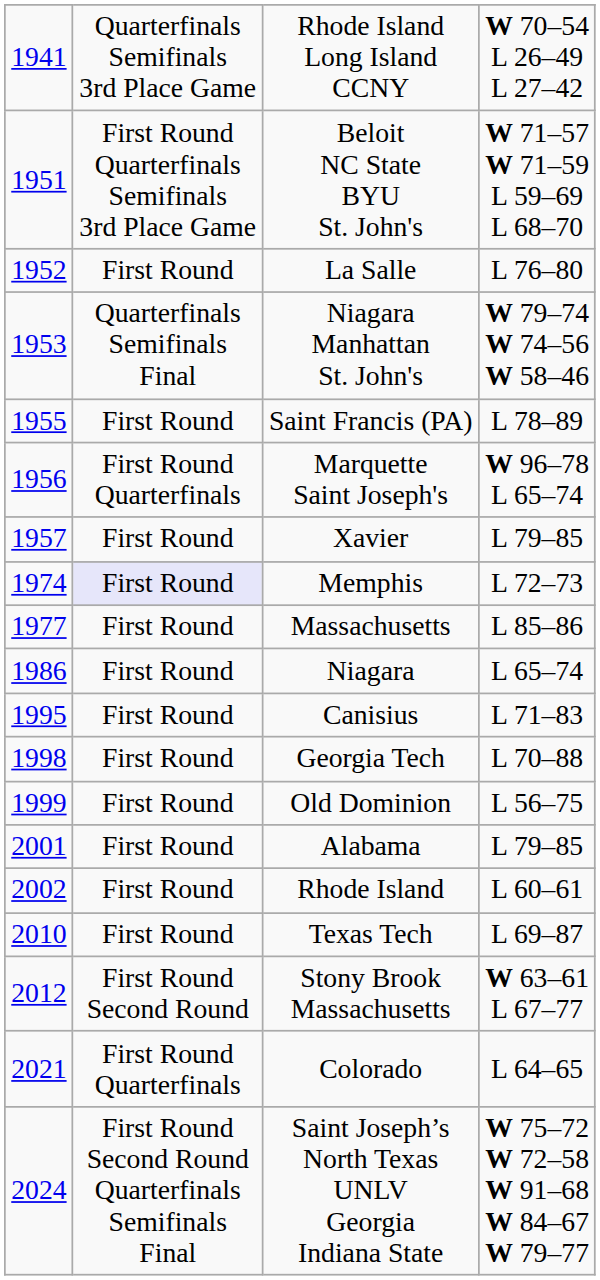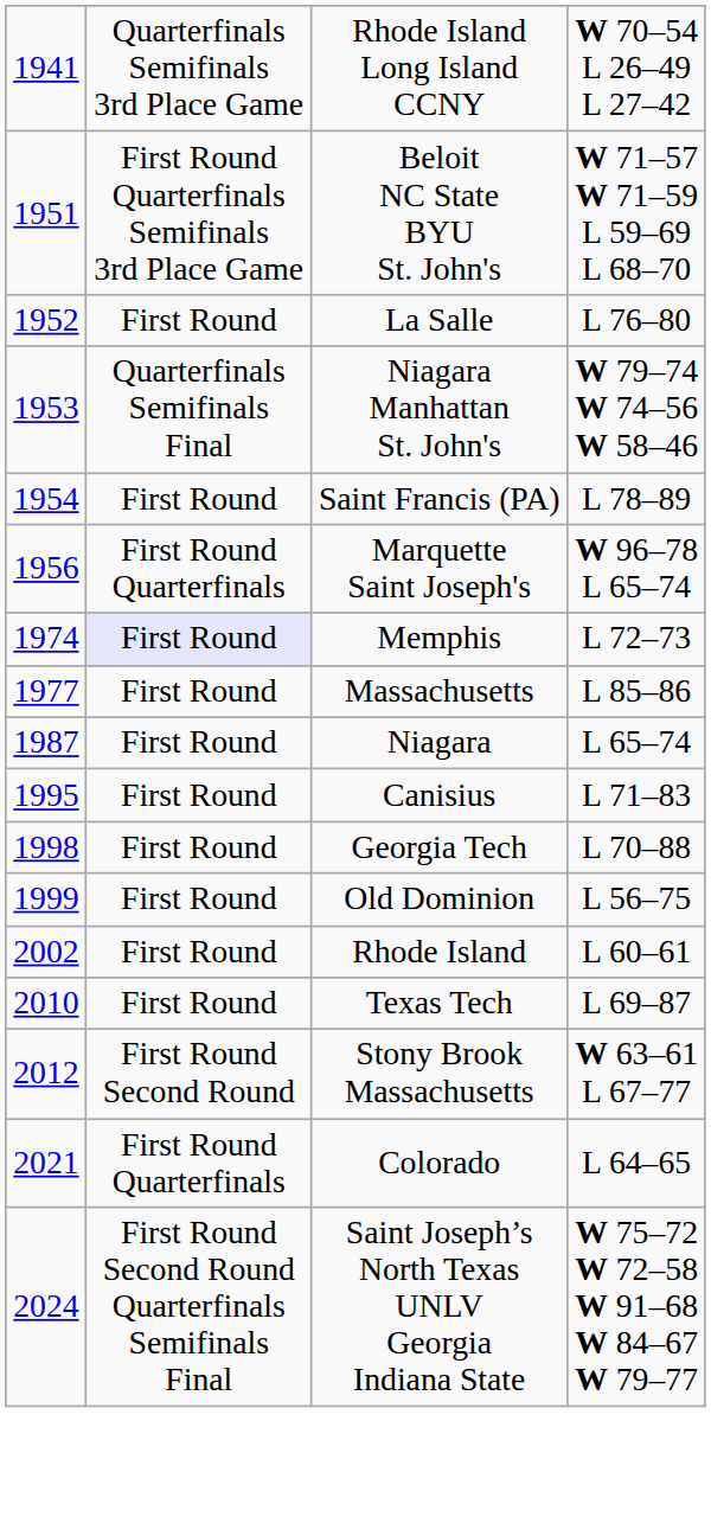Saint Francis (PA) | column 1: 1955 -> 1954
- row: 1957 | First Round | Xavier | L 79–85
Niagara | column 1: 1986 -> 1987
- row: 2001 | First Round | Alabama | L 79–85
